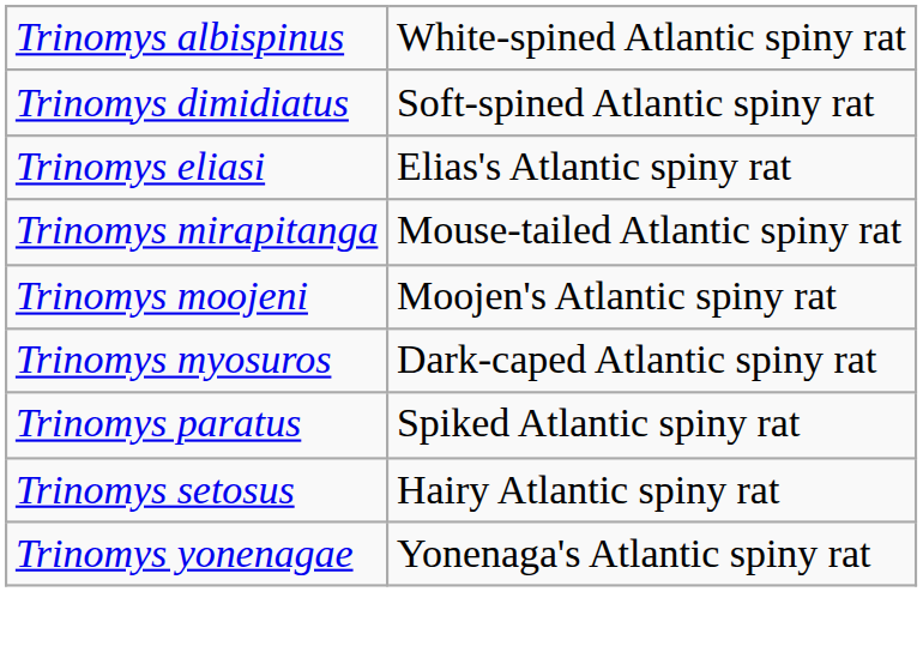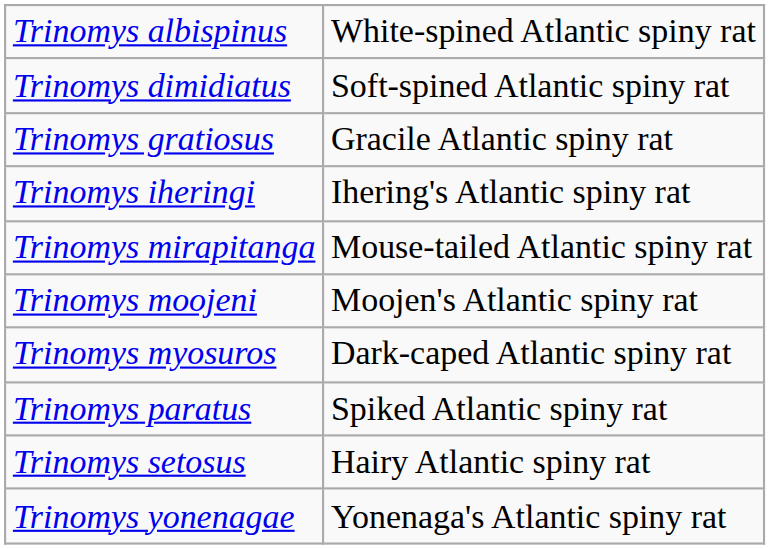- row: Trinomys eliasi | Elias's Atlantic spiny rat
+ row: Trinomys gratiosus | Gracile Atlantic spiny rat
+ row: Trinomys iheringi | Ihering's Atlantic spiny rat
